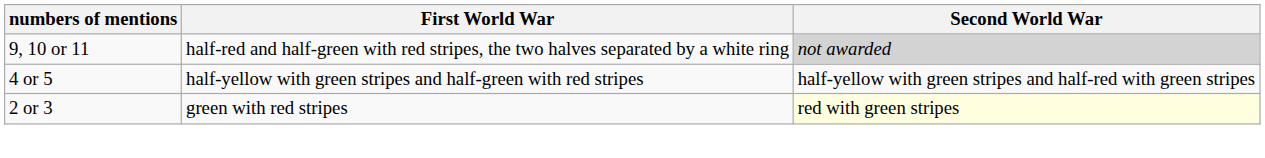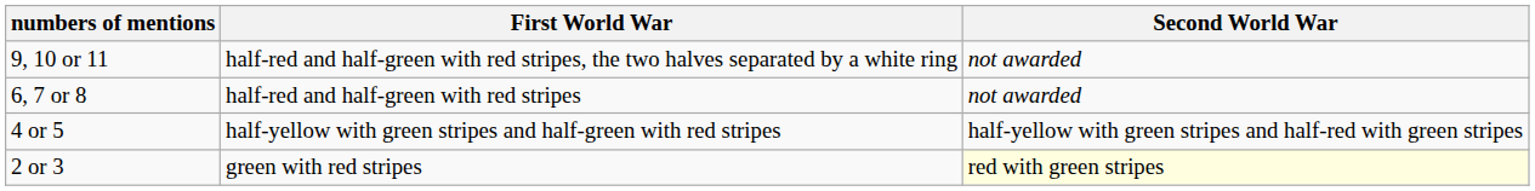9, 10 or 11 | Second World War: lightgrey background -> no background
+ row: 6, 7 or 8 | half-red and half-green with red stripes | not awarded
